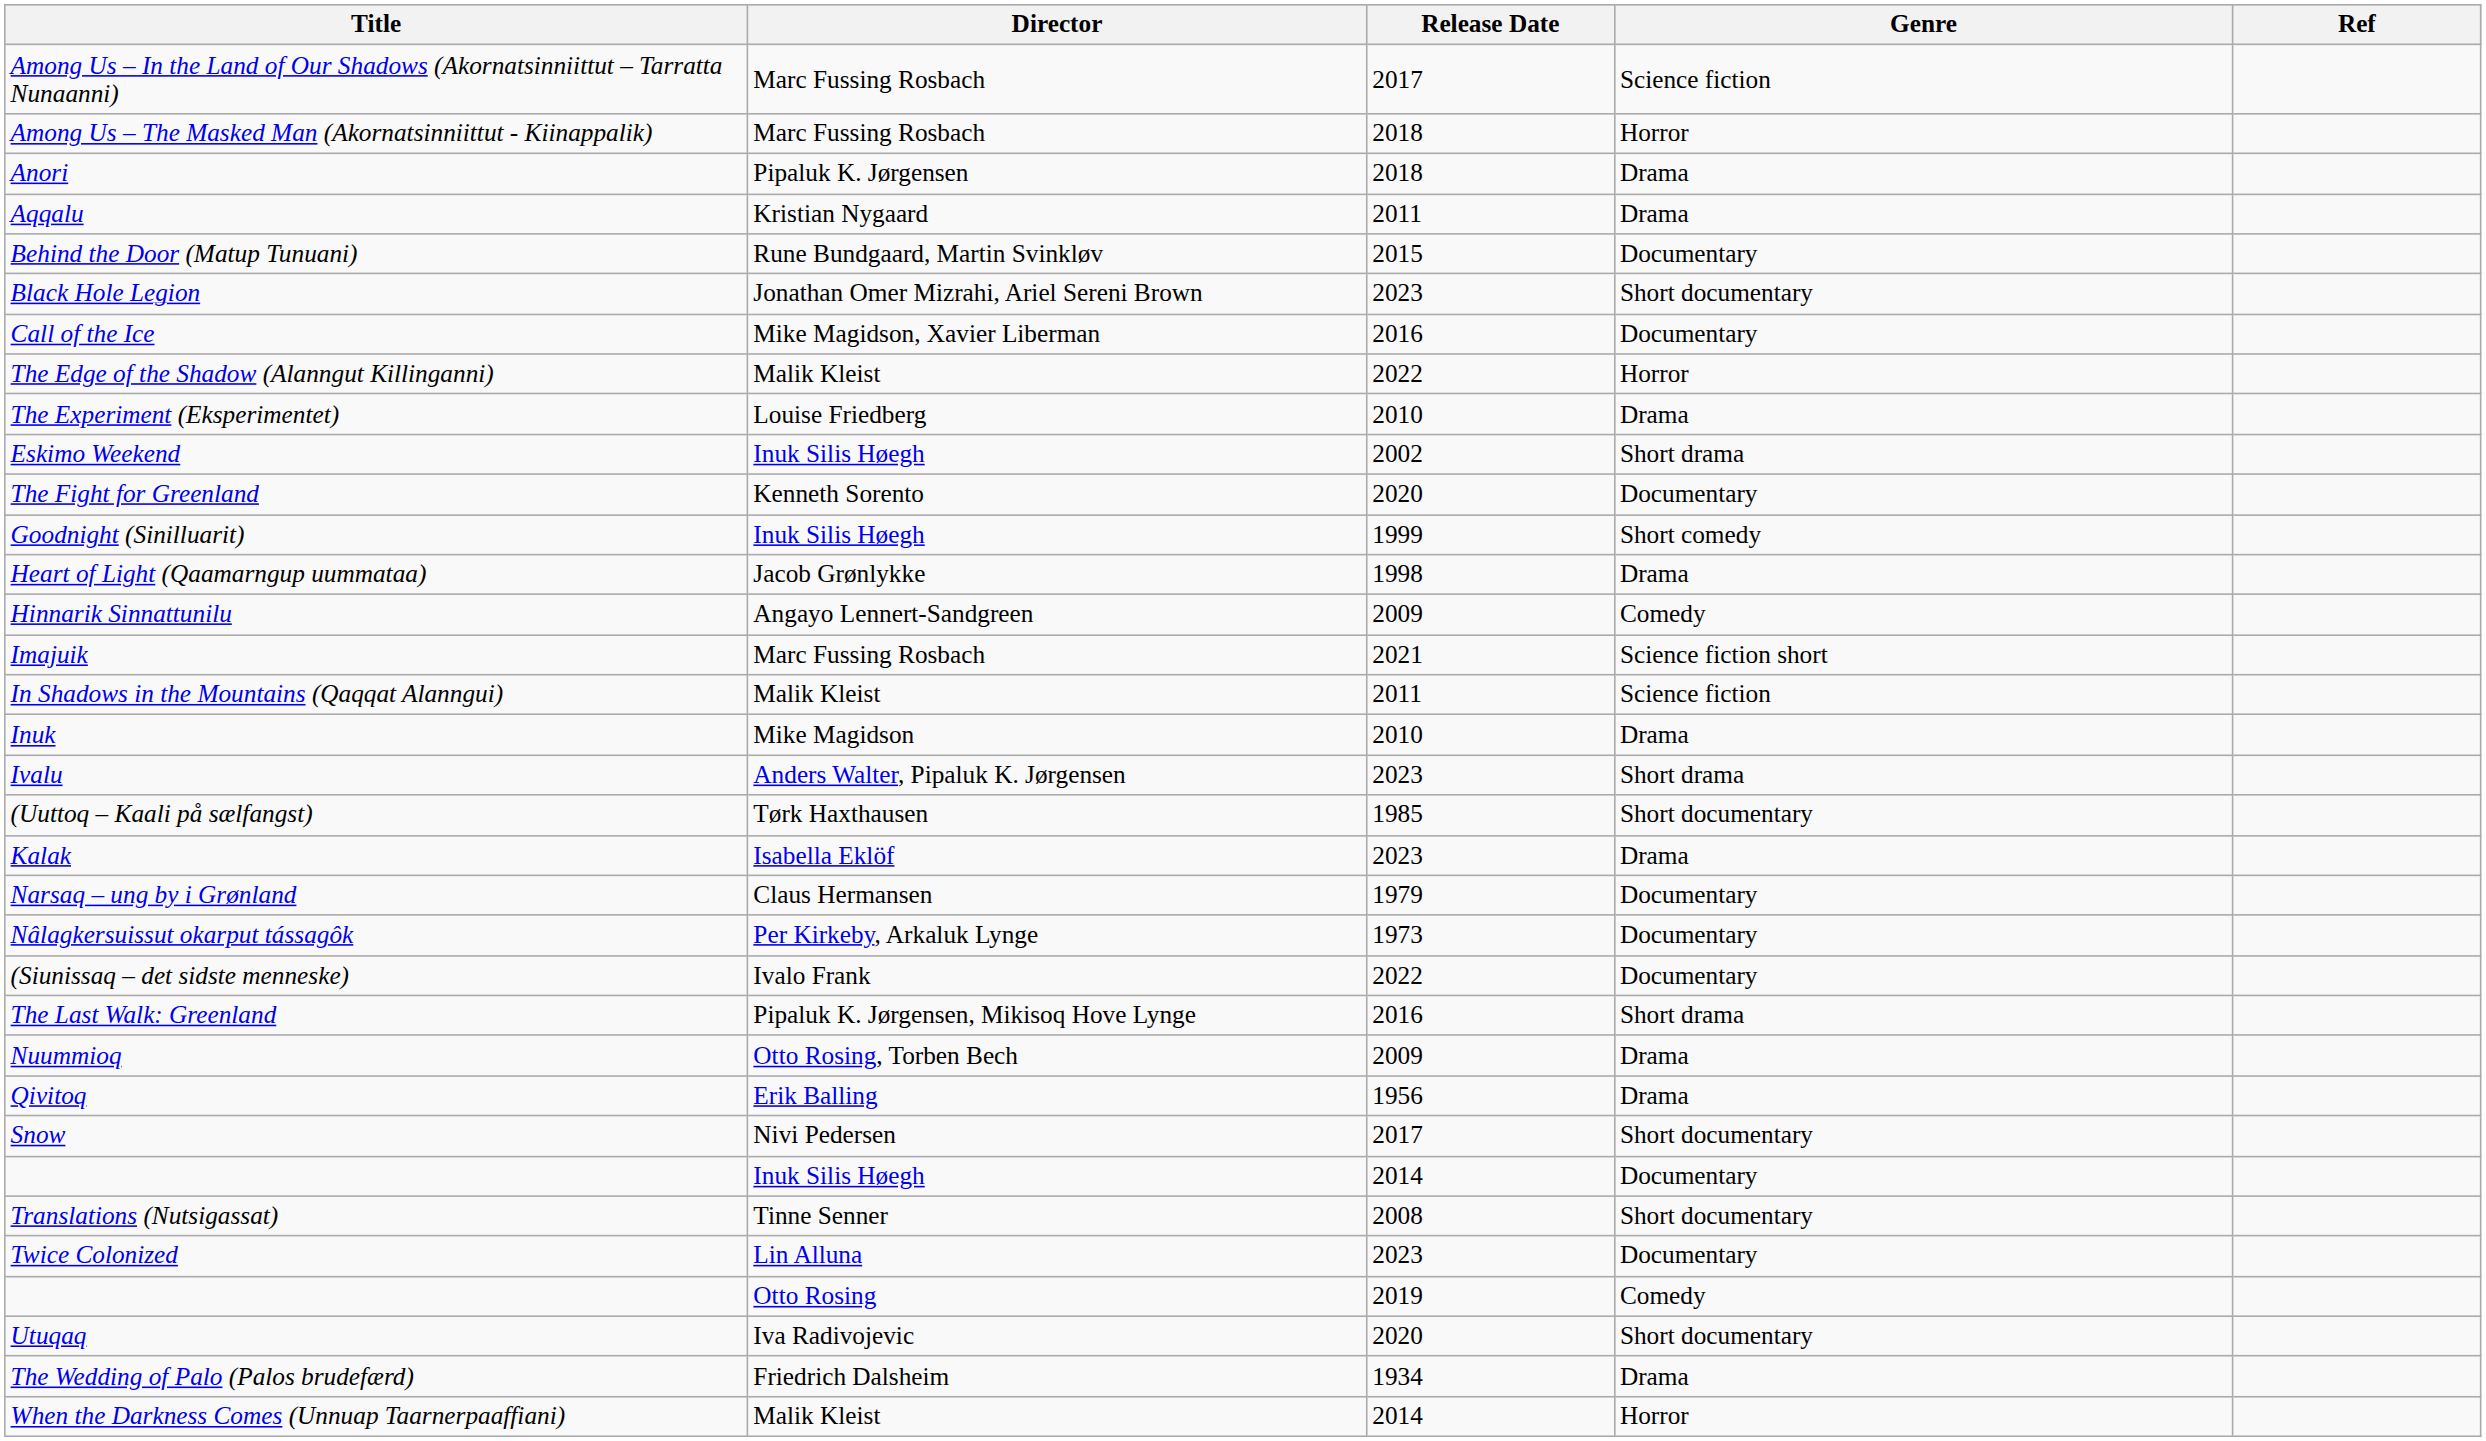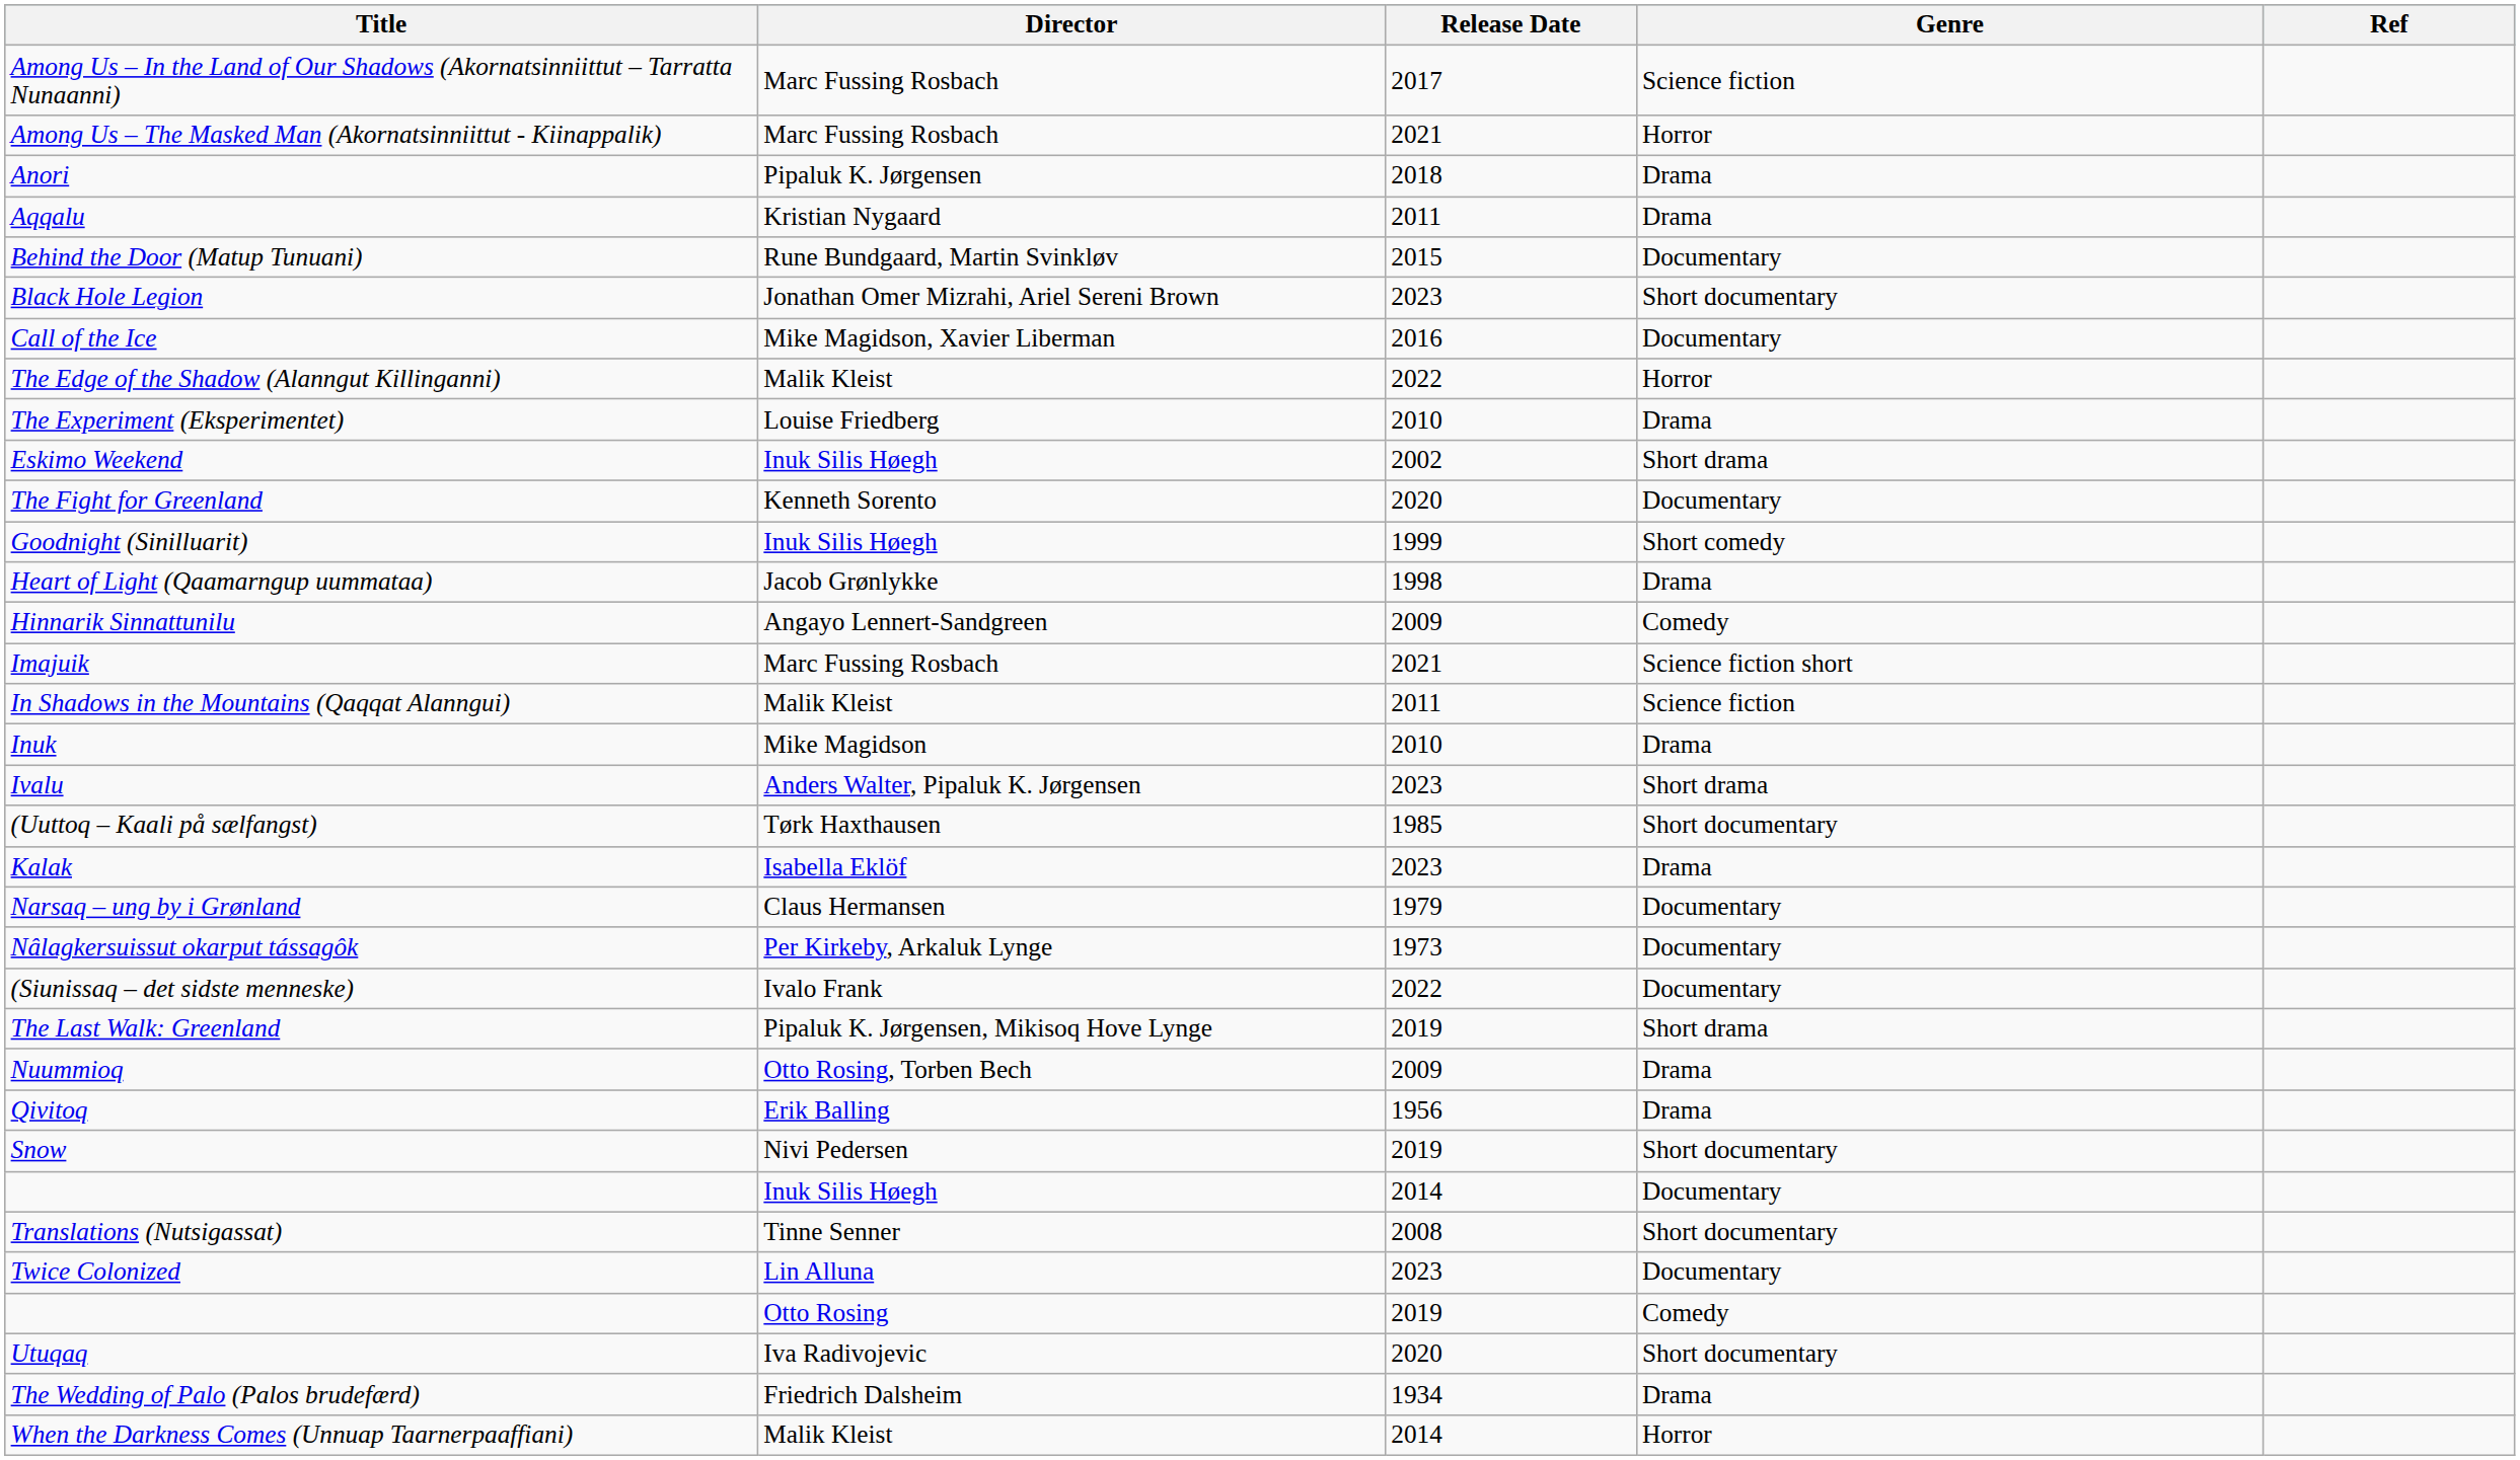Among Us – The Masked Man (Akornatsinniittut - Kiinappalik) | Release Date: 2018 -> 2021
The Last Walk: Greenland | Release Date: 2016 -> 2019
Snow | Release Date: 2017 -> 2019
